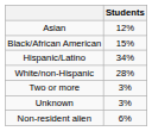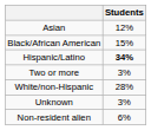Hispanic/Latino | Students: normal -> bold
rows swapped: Two or more <-> White/non-Hispanic
